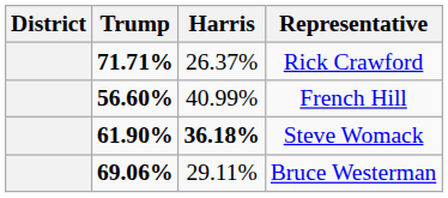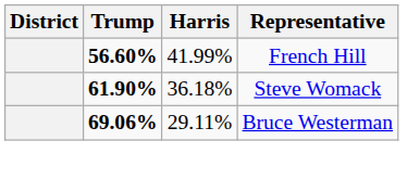- row: 71.71% | 26.37% | Rick Crawford
French Hill | Harris: 40.99% -> 41.99%
Steve Womack | Harris: bold -> normal
